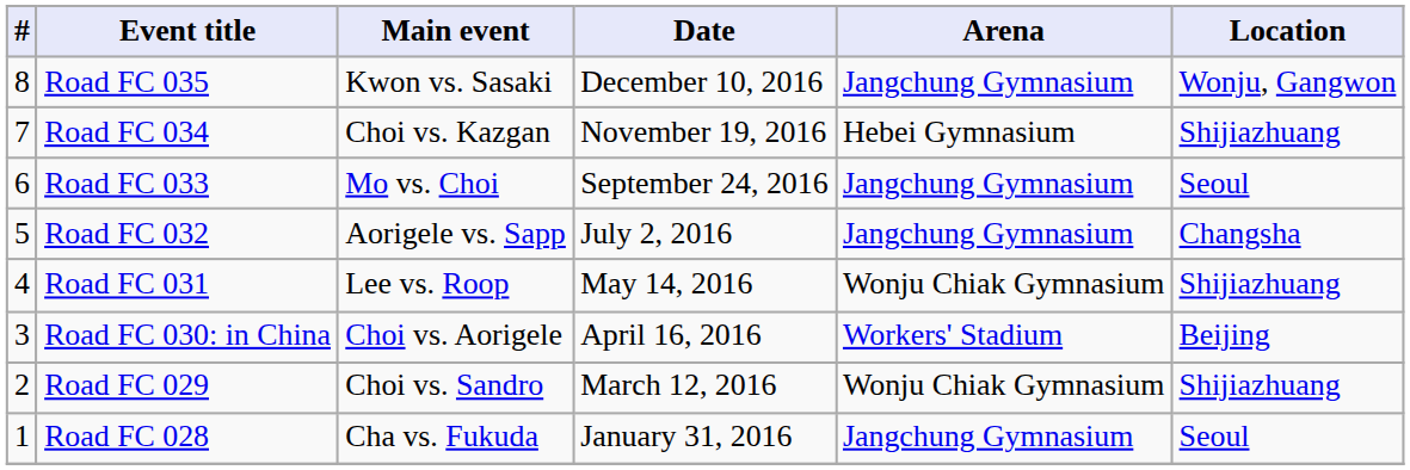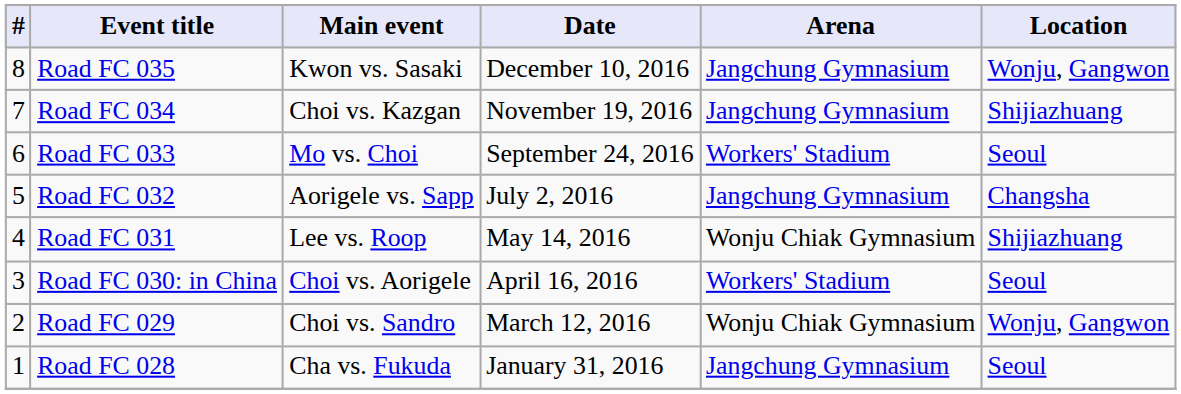Road FC 034 | Arena: Hebei Gymnasium -> Jangchung Gymnasium
Road FC 033 | Arena: Jangchung Gymnasium -> Workers' Stadium
Road FC 030: in China | Location: Beijing -> Seoul
Road FC 029 | Location: Shijiazhuang -> Wonju, Gangwon
